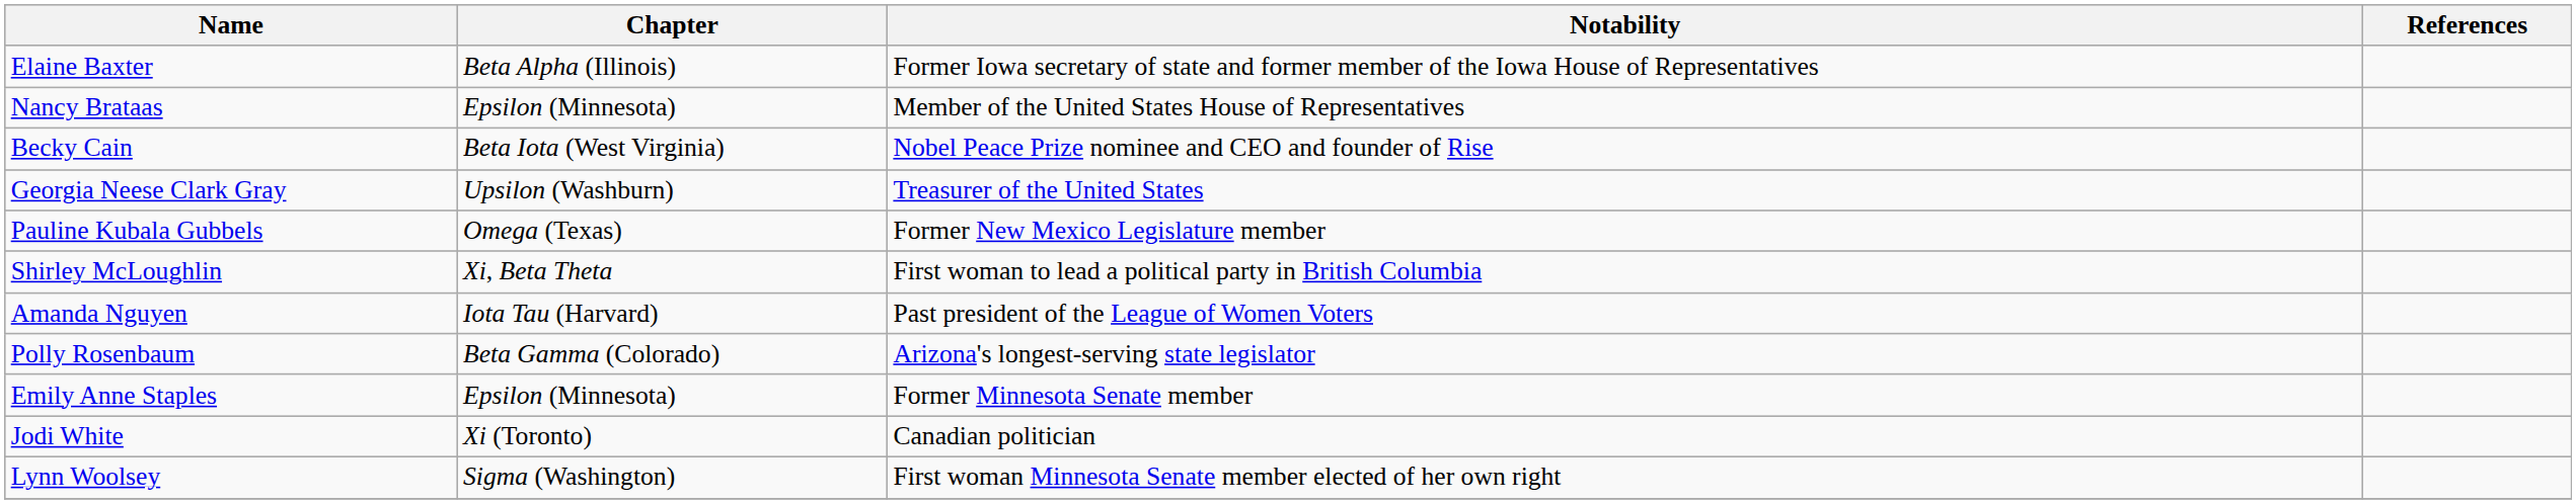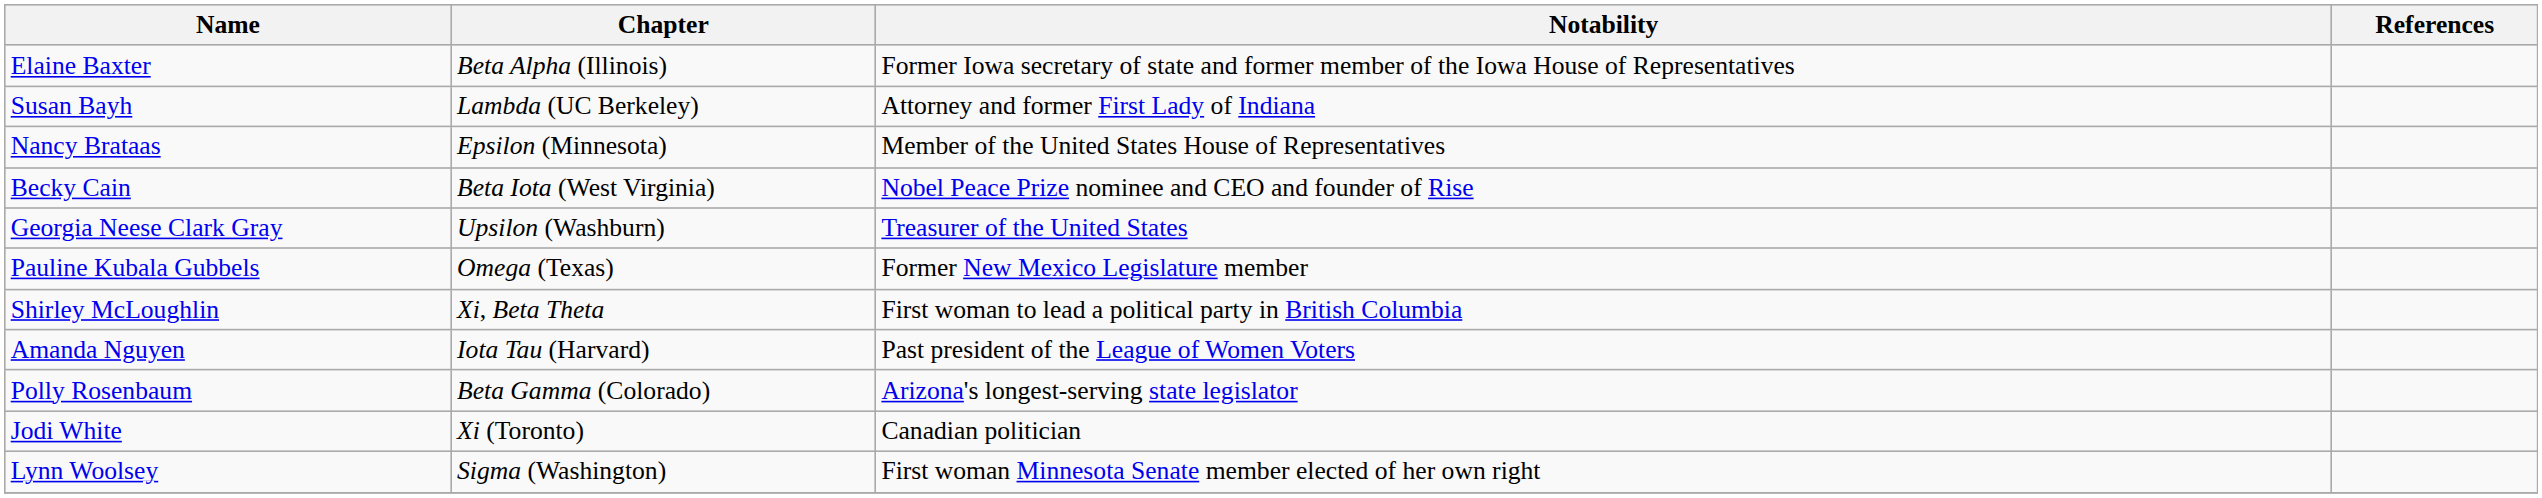+ row: Susan Bayh | Lambda (UC Berkeley) | Attorney and former First Lady of Indiana
- row: Emily Anne Staples | Epsilon (Minnesota) | Former Minnesota Senate member
